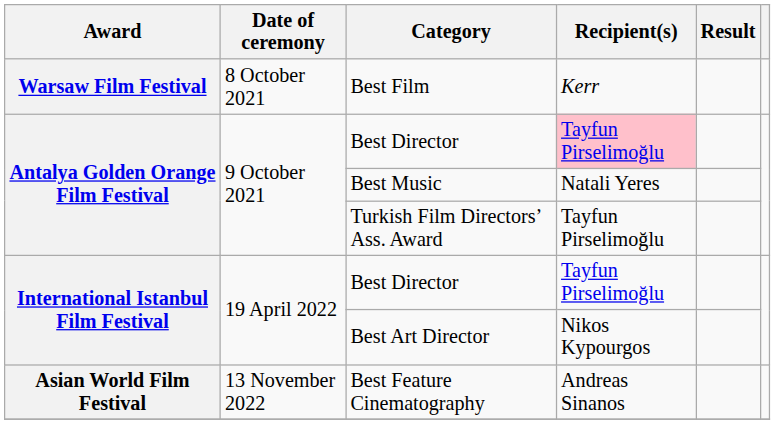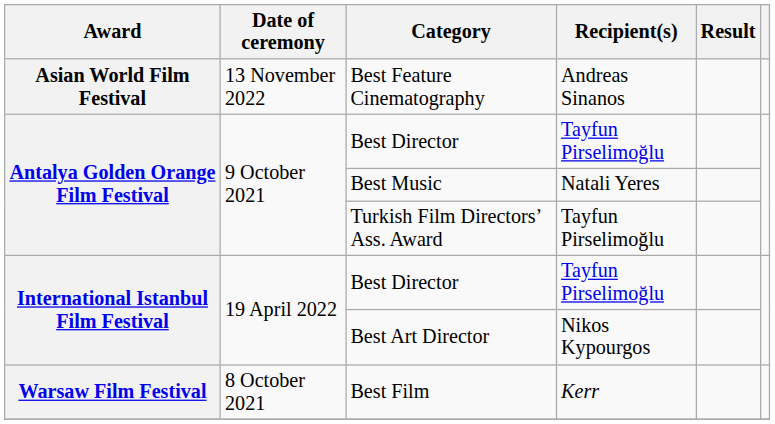rows swapped: Best Film <-> Best Feature Cinematography
Antalya Golden Orange Film Festival / Best Director | Recipient(s): pink background -> no background
